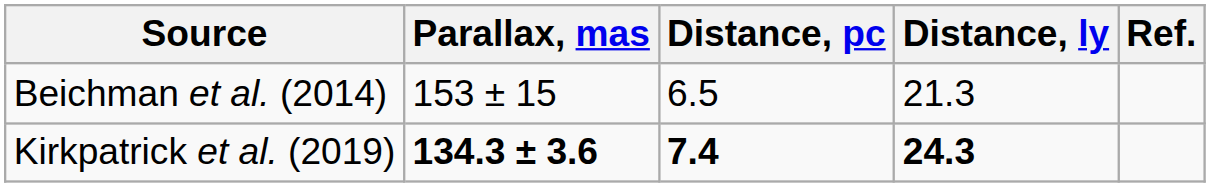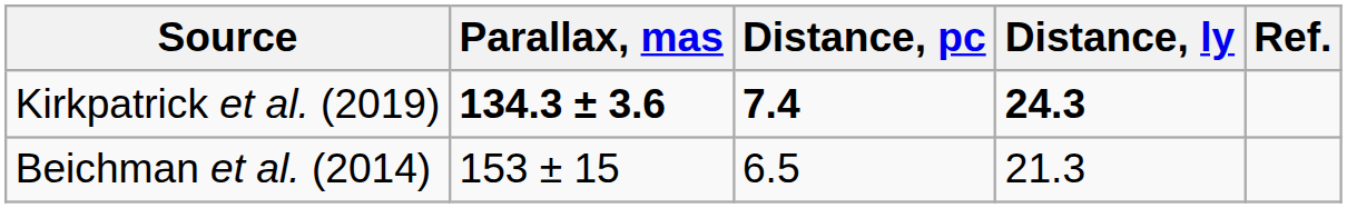rows swapped: Beichman et al. (2014) <-> Kirkpatrick et al. (2019)
